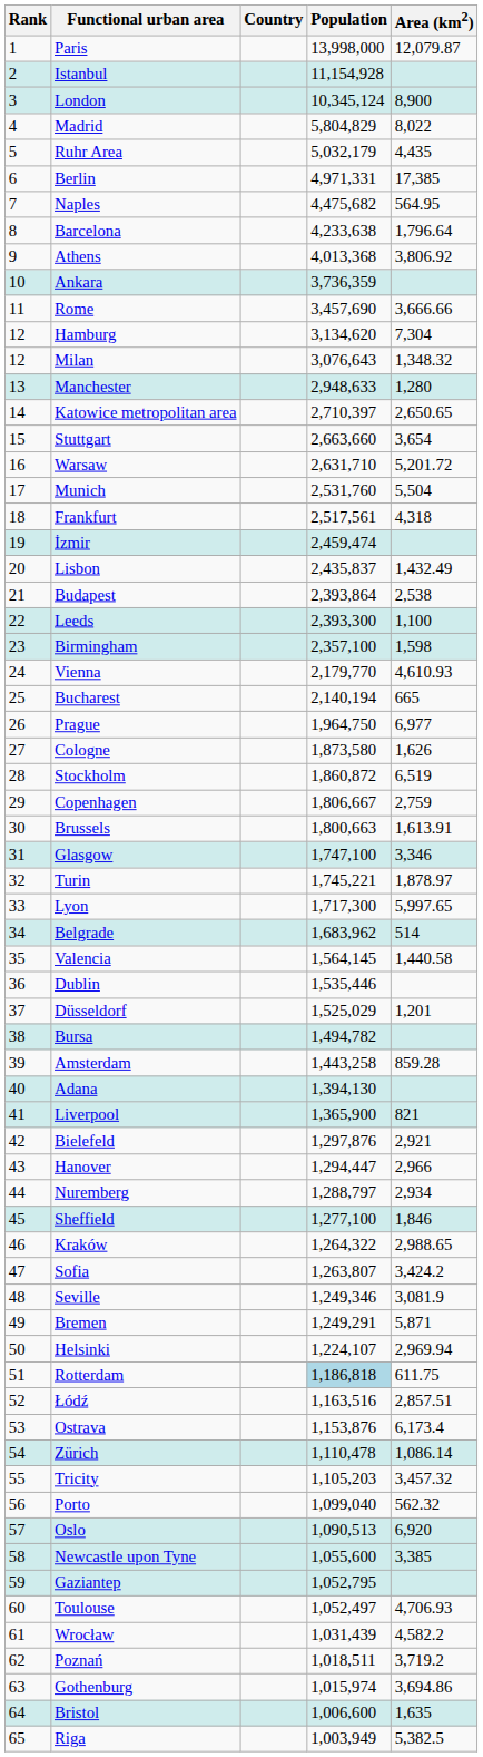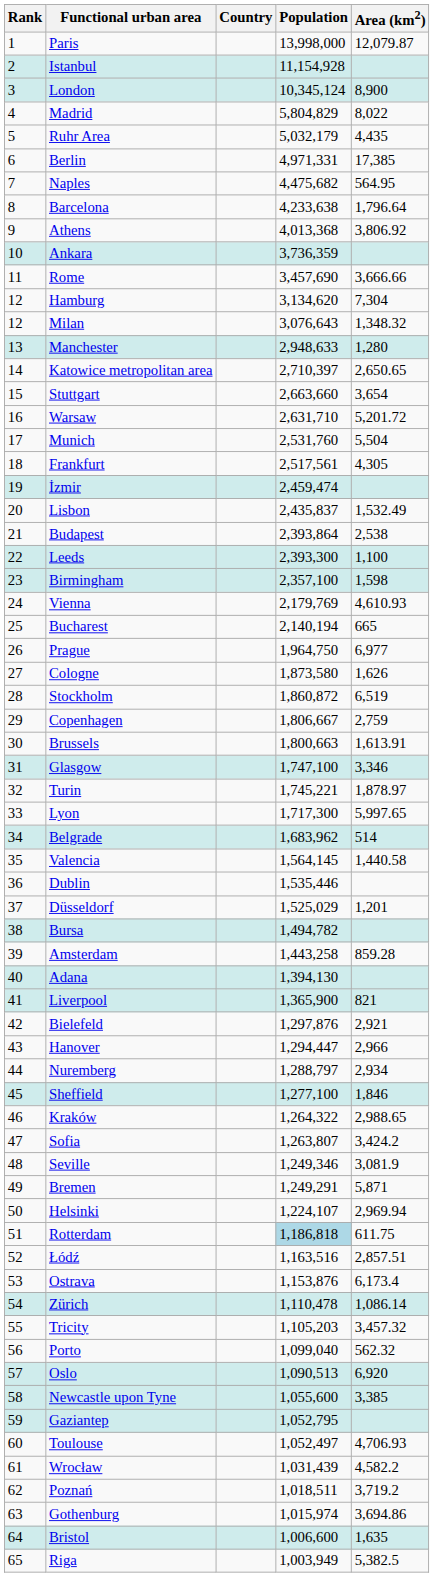Frankfurt | Area (km2): 4,318 -> 4,305
Lisbon | Area (km2): 1,432.49 -> 1,532.49
Vienna | Population: 2,179,770 -> 2,179,769
